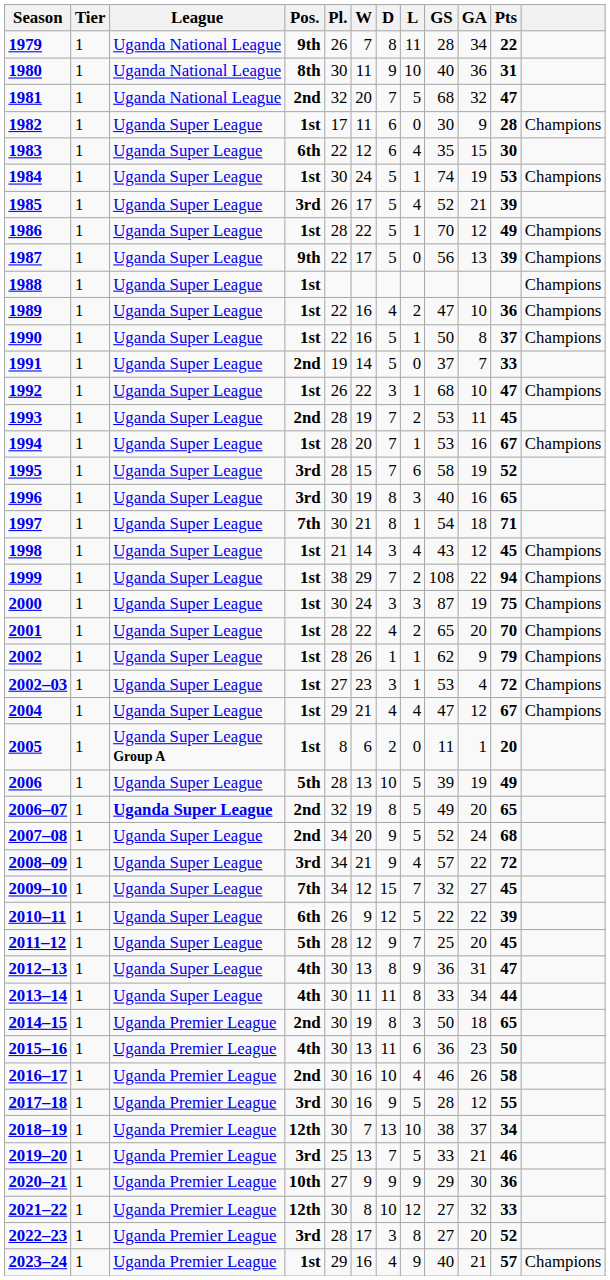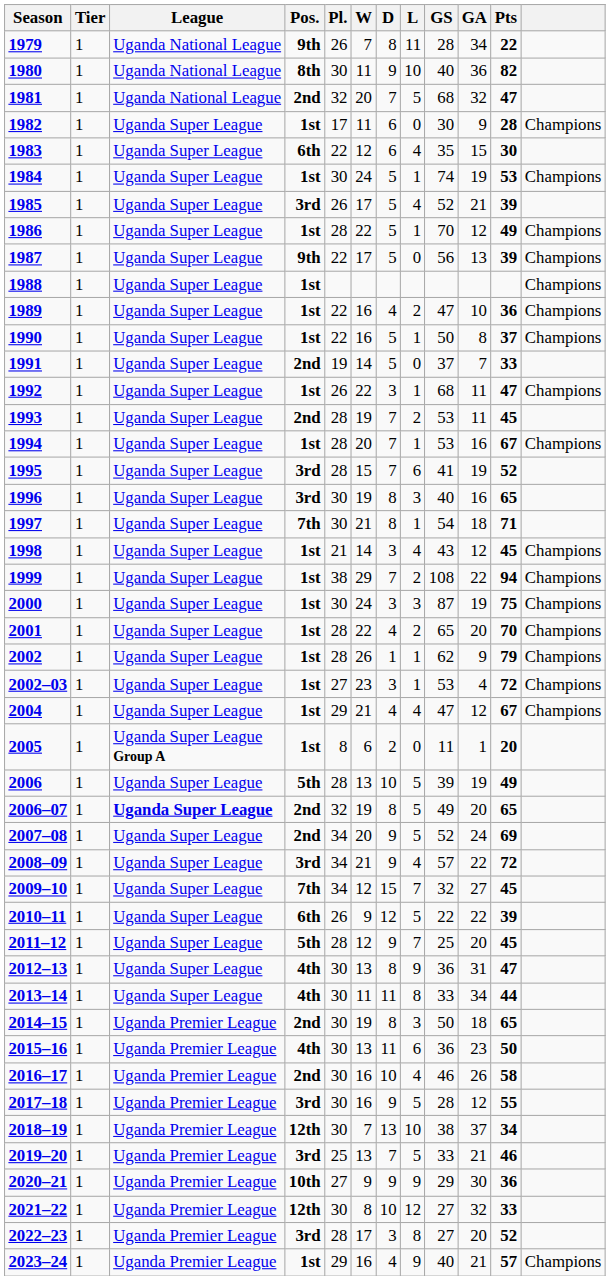1980 | Pts: 31 -> 82
1992 | GA: 10 -> 11
1995 | GS: 58 -> 41
2007–08 | Pts: 68 -> 69
